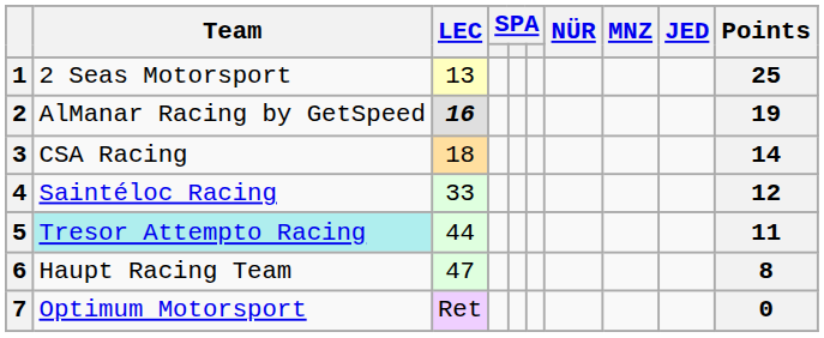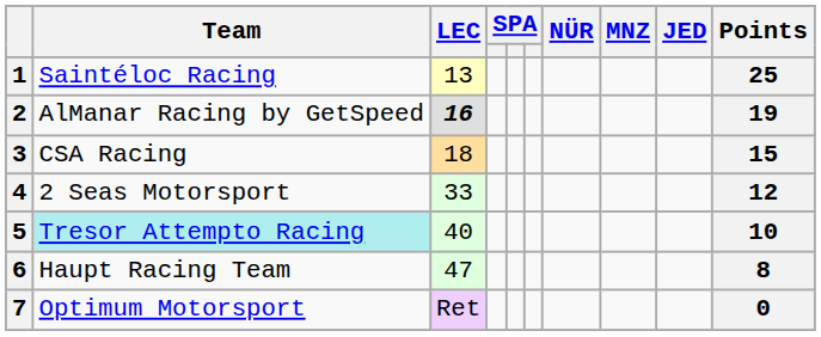1 | Team: 2 Seas Motorsport -> Saintéloc Racing
3 | Points: 14 -> 15
4 | Team: Saintéloc Racing -> 2 Seas Motorsport
5 | LEC: 44 -> 40
5 | Points: 11 -> 10
